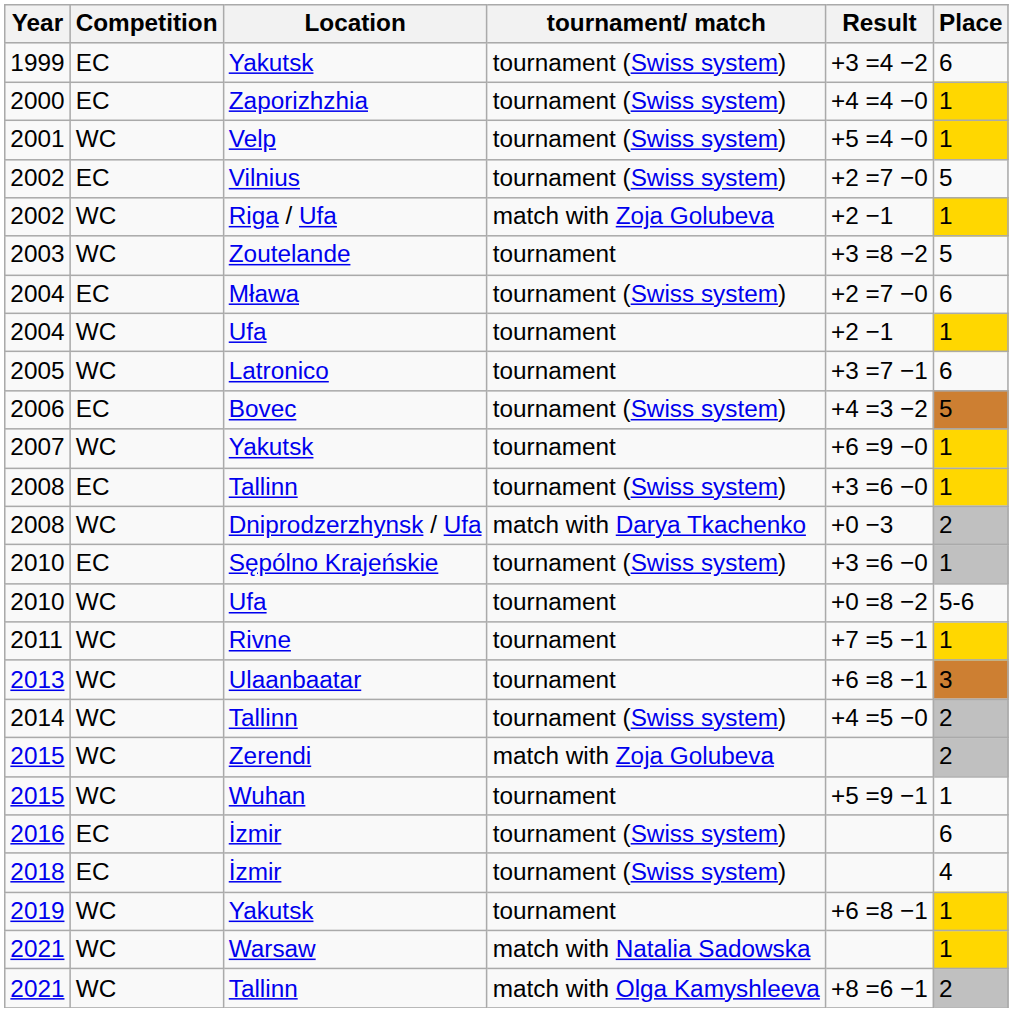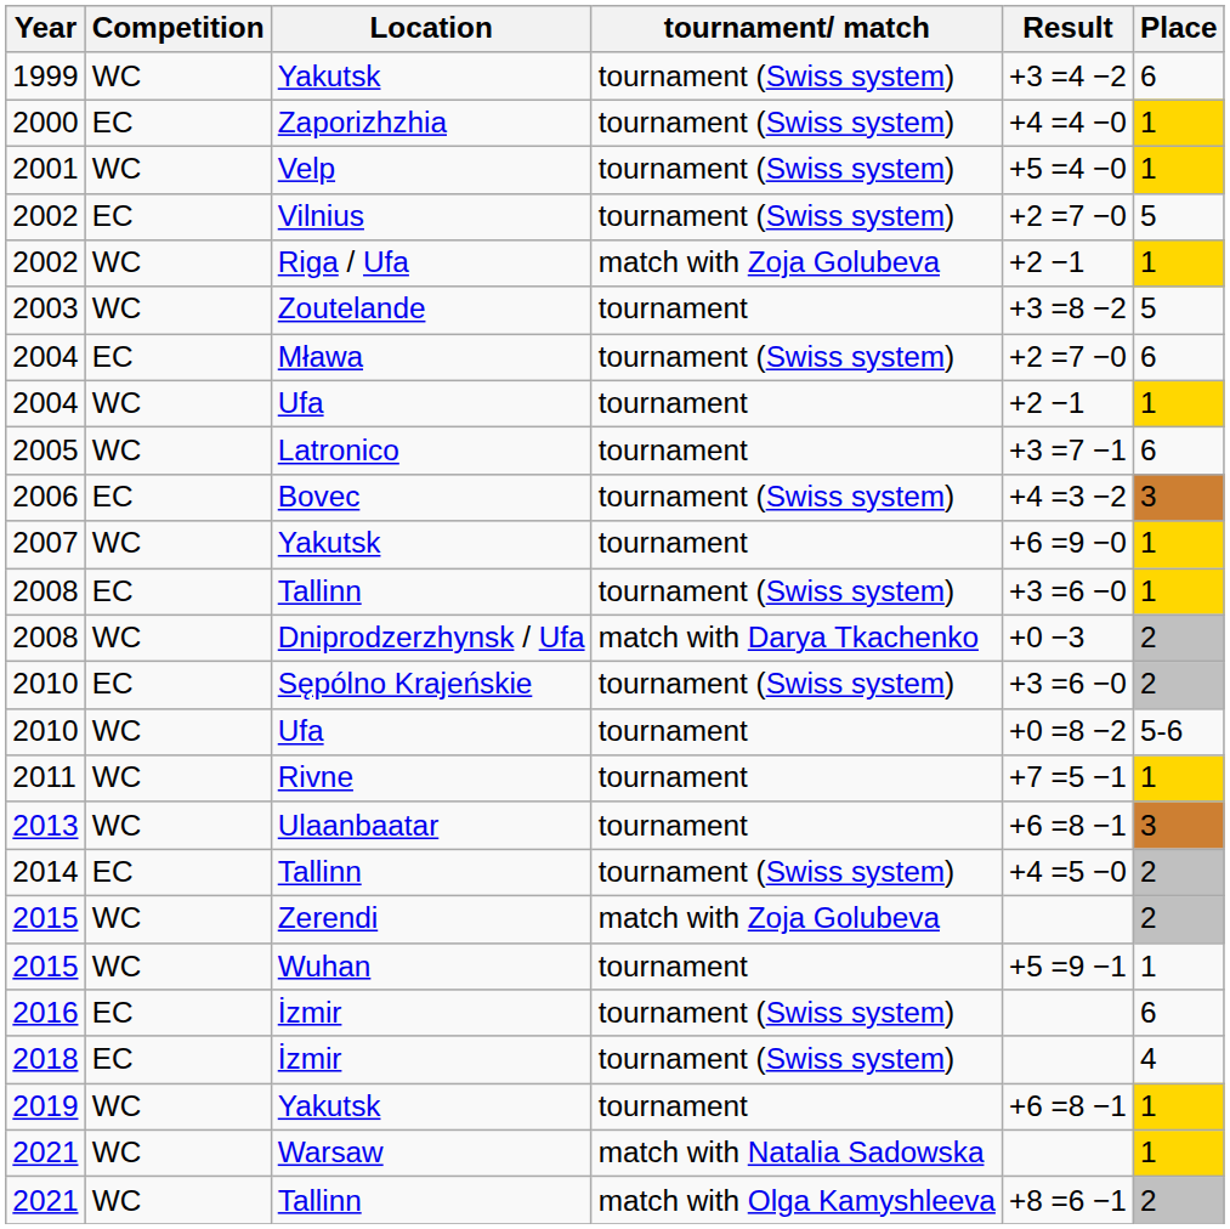1999 | Competition: EC -> WC
2006 | Place: 5 -> 3
2010 / Sępólno Krajeńskie | Place: 1 -> 2
2014 | Competition: WC -> EC
